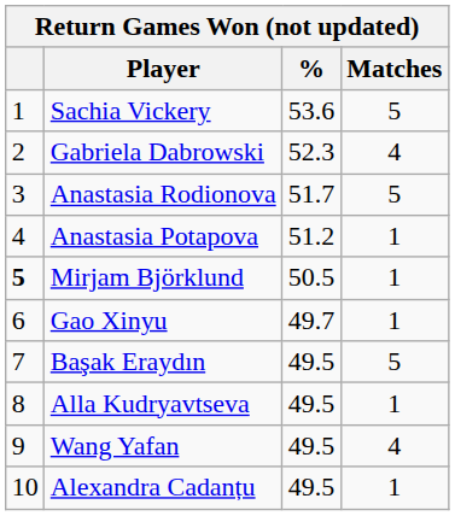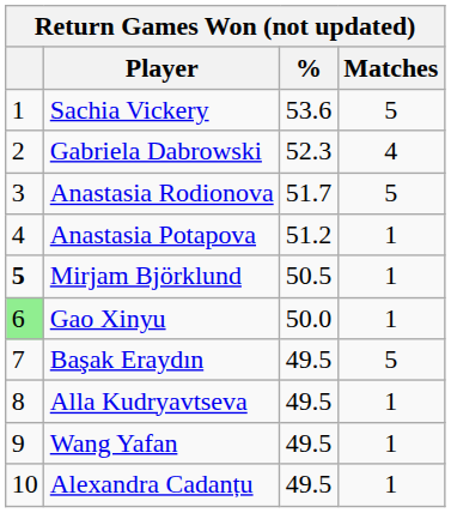Gao Xinyu | column 1: no background -> lightgreen background
Gao Xinyu | %: 49.7 -> 50.0
Wang Yafan | Matches: 4 -> 1
